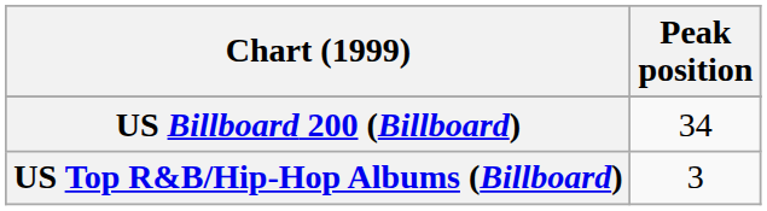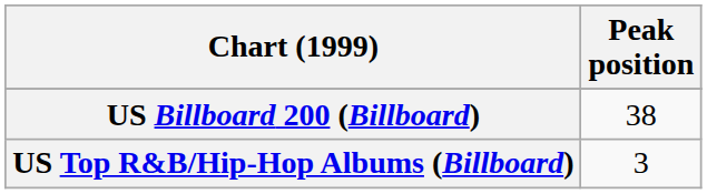US Billboard 200 (Billboard) | Peak position: 34 -> 38
